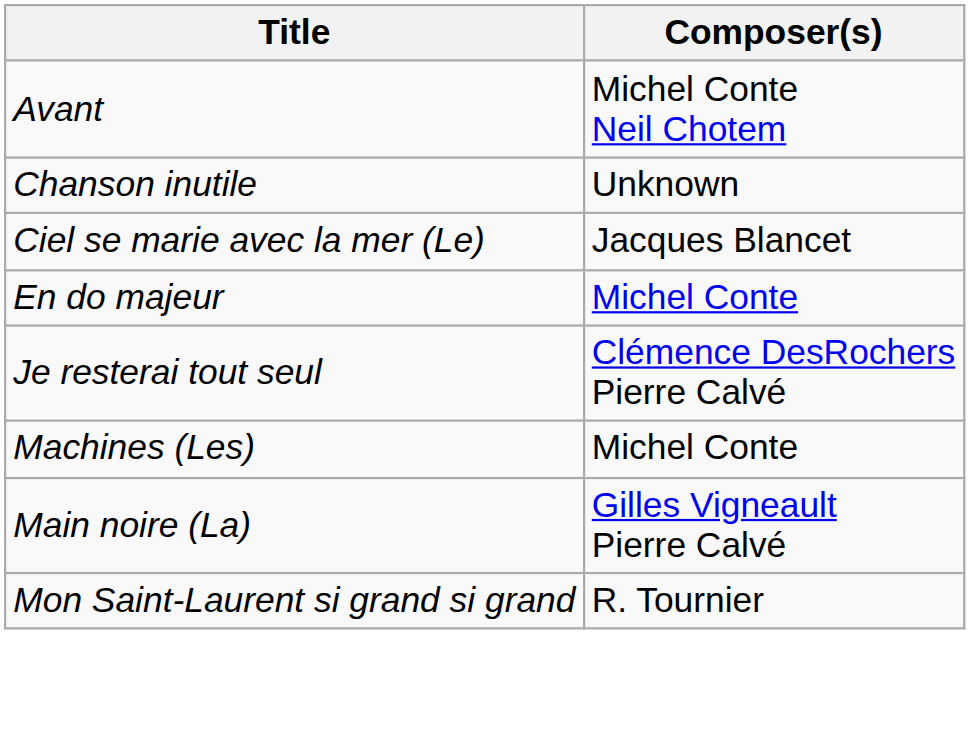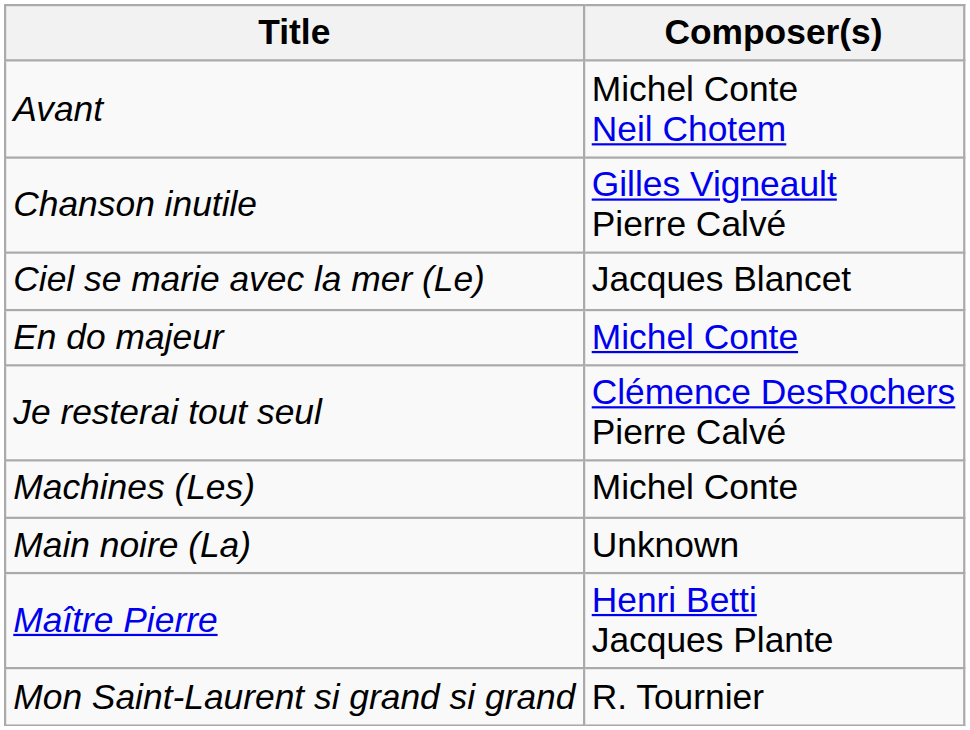Chanson inutile | Composer(s): Unknown -> Gilles Vigneault Pierre Calvé
Main noire (La) | Composer(s): Gilles Vigneault Pierre Calvé -> Unknown
+ row: Maître Pierre | Henri Betti Jacques Plante
